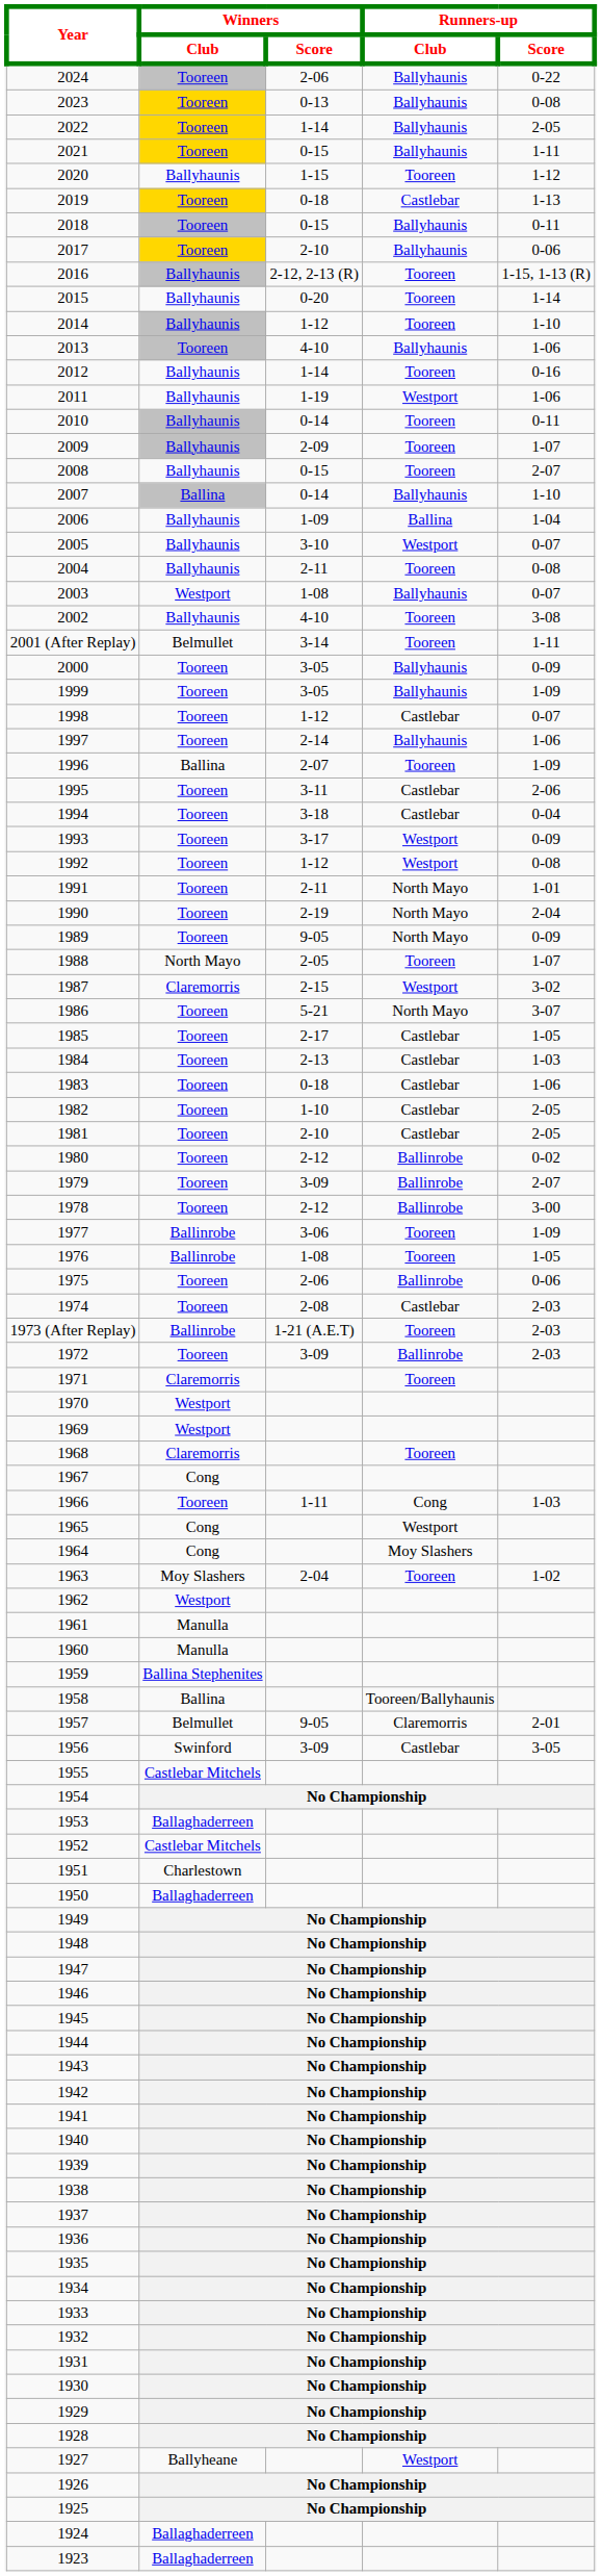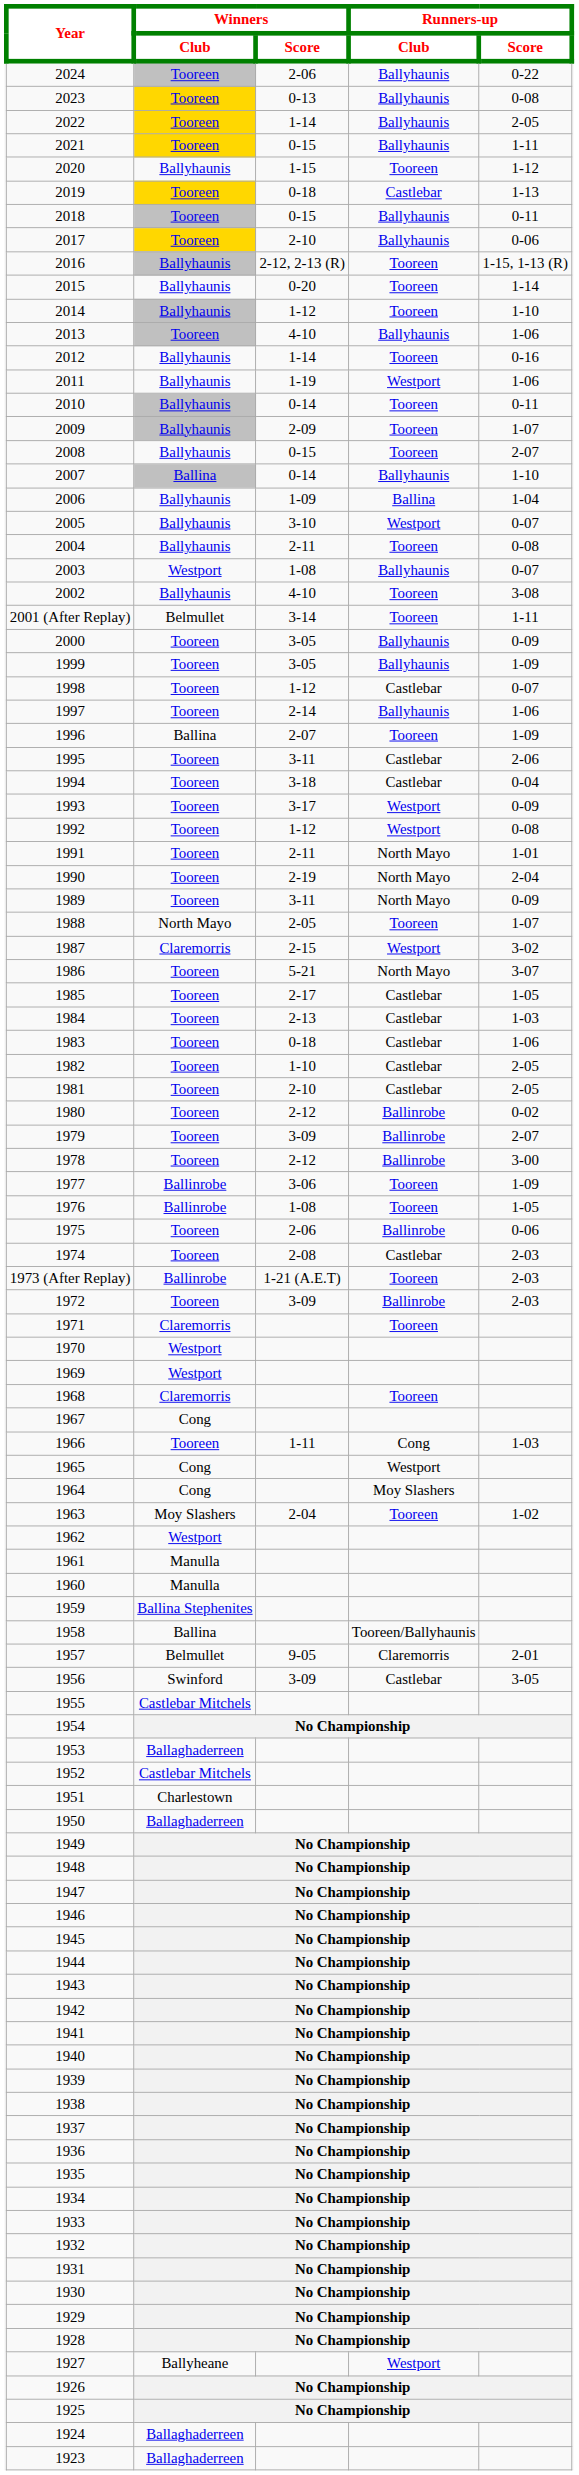1989 | Winners / Score: 9-05 -> 3-11
